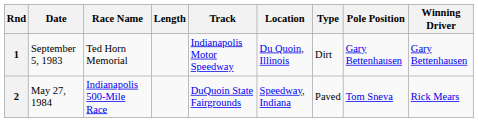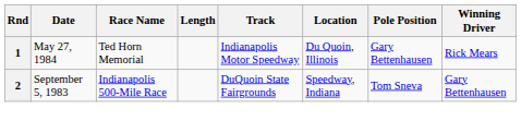- column: Type | Dirt | Paved
1 | Date: September 5, 1983 -> May 27, 1984
1 | Winning Driver: Gary Bettenhausen -> Rick Mears
2 | Date: May 27, 1984 -> September 5, 1983
2 | Winning Driver: Rick Mears -> Gary Bettenhausen
